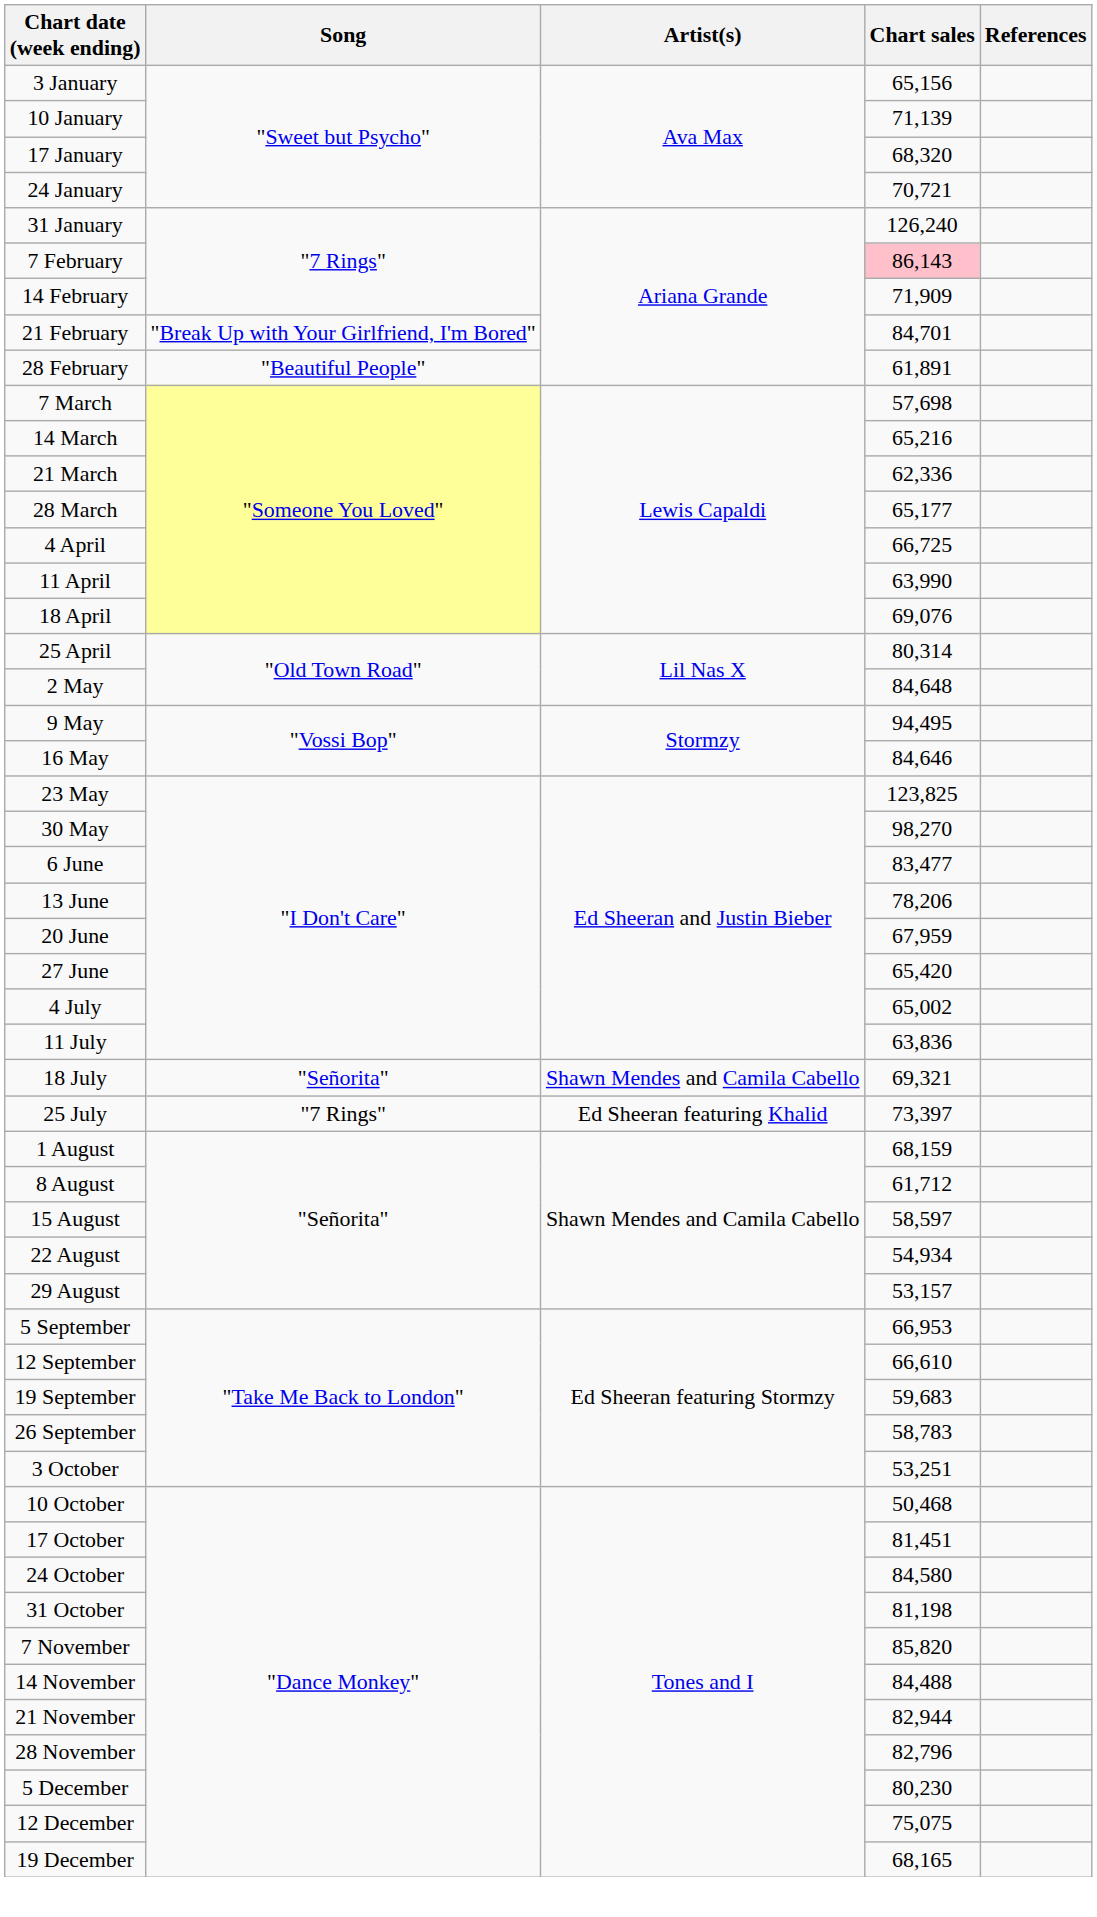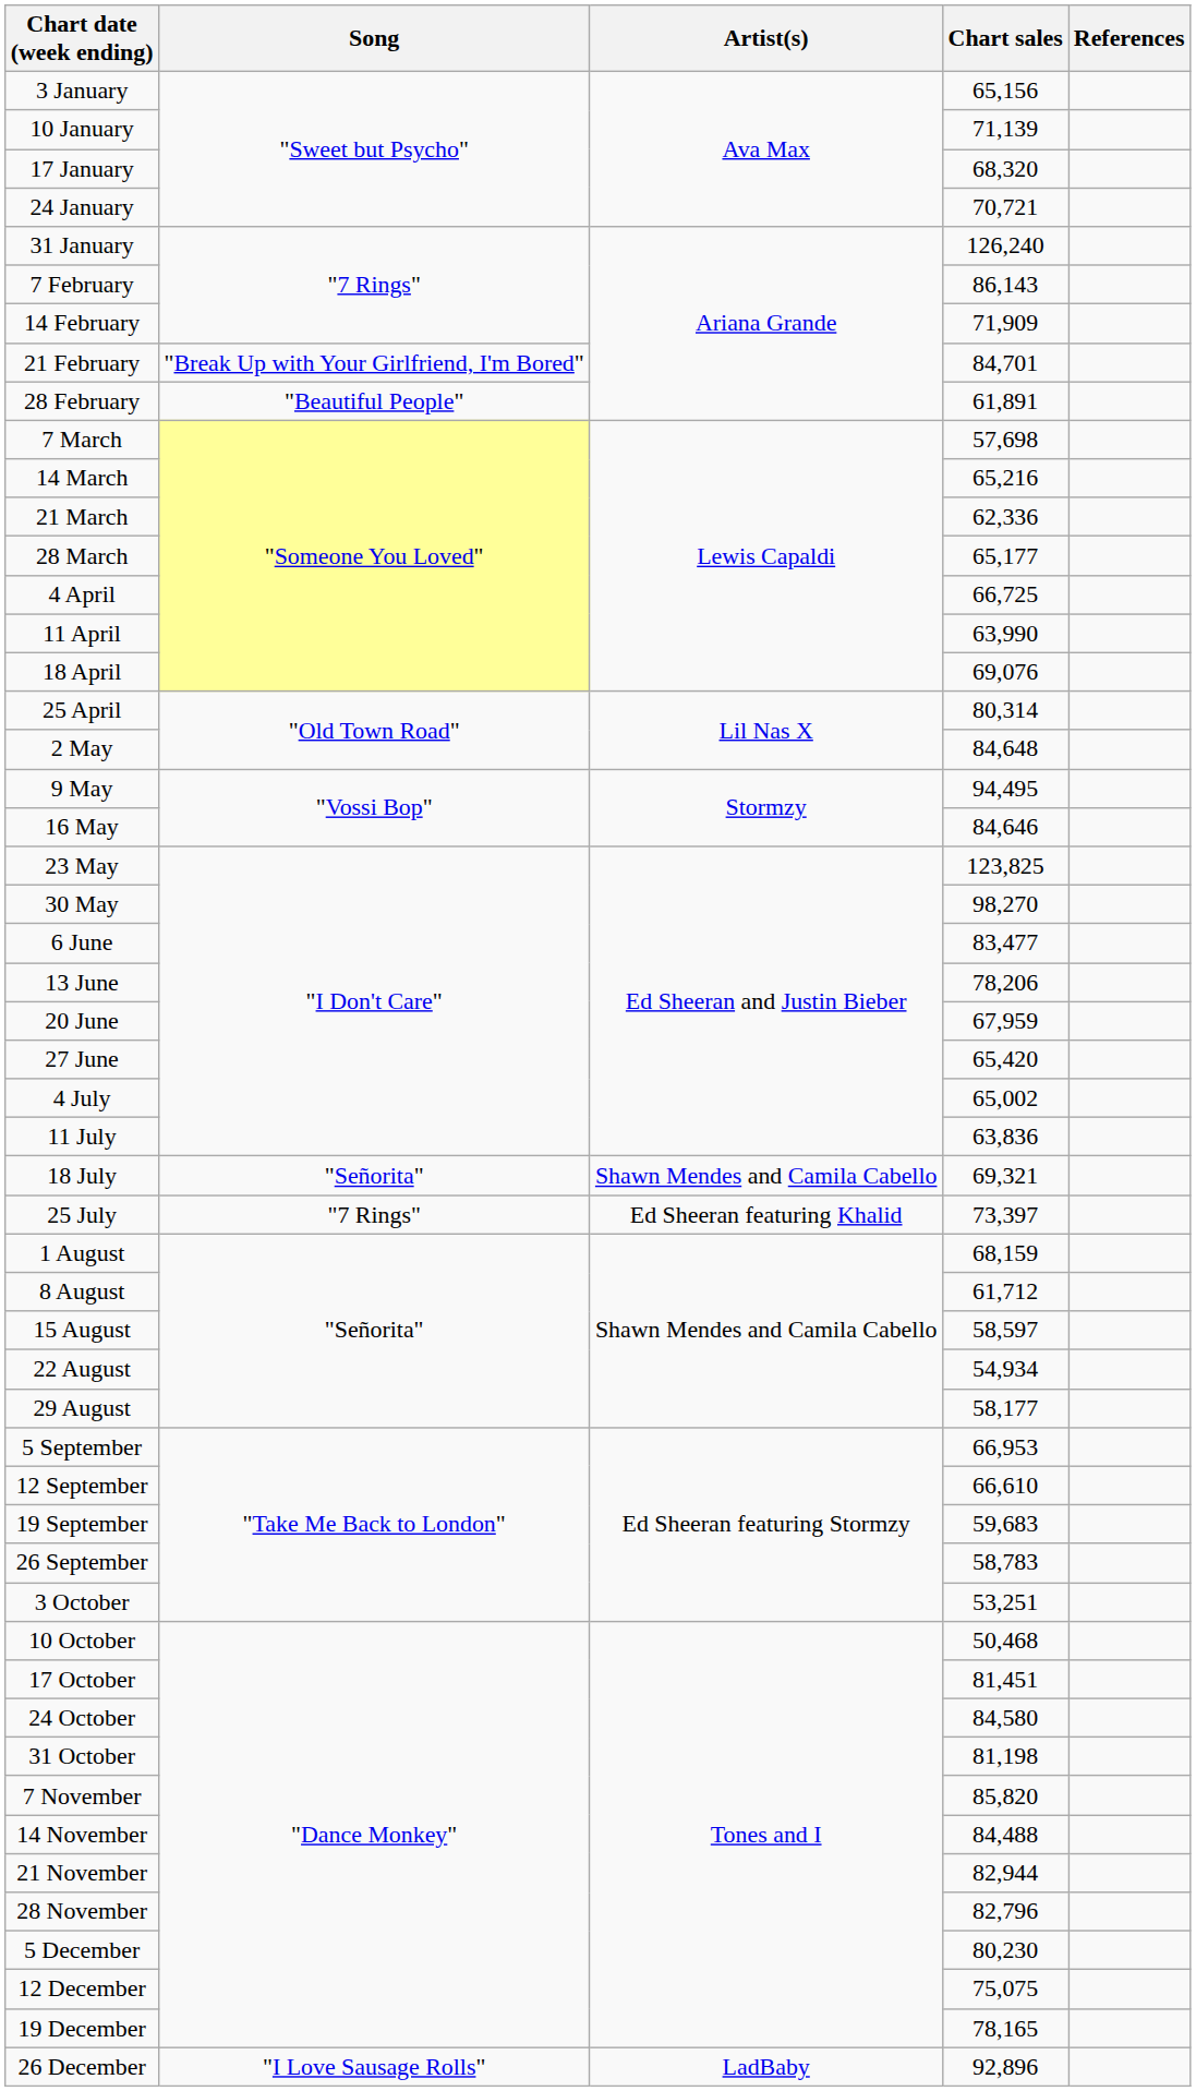7 February | Chart sales: pink background -> no background
29 August | Chart sales: 53,157 -> 58,177
19 December | Chart sales: 68,165 -> 78,165
+ row: 26 December | "I Love Sausage Rolls" | LadBaby | 92,896
